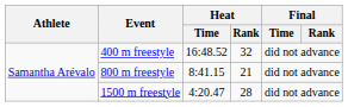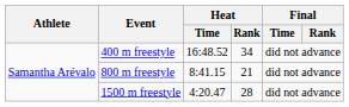400 m freestyle | Heat / Rank: 32 -> 34
